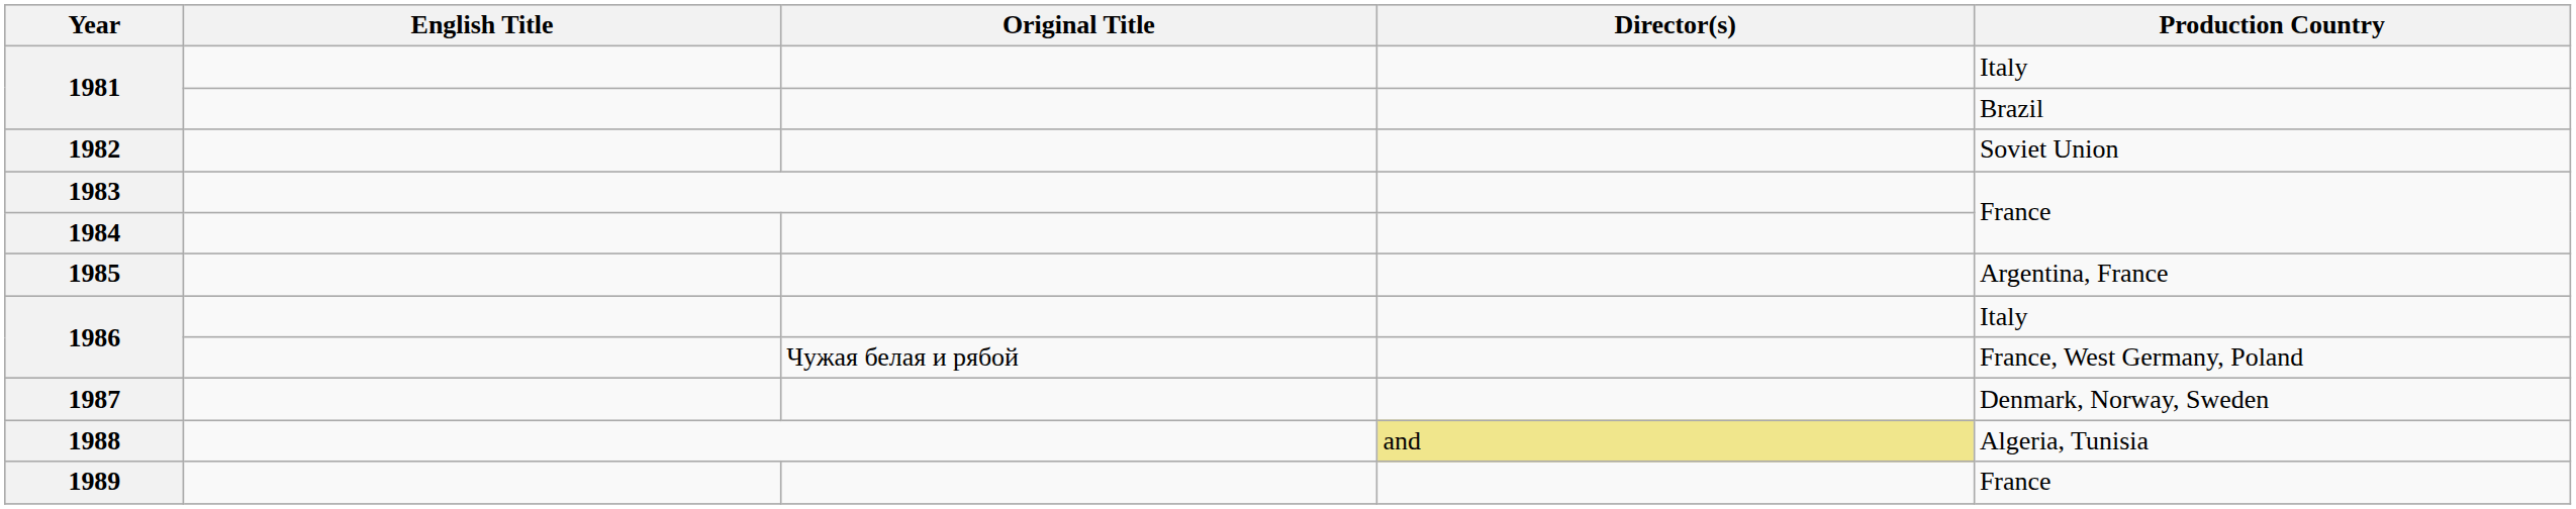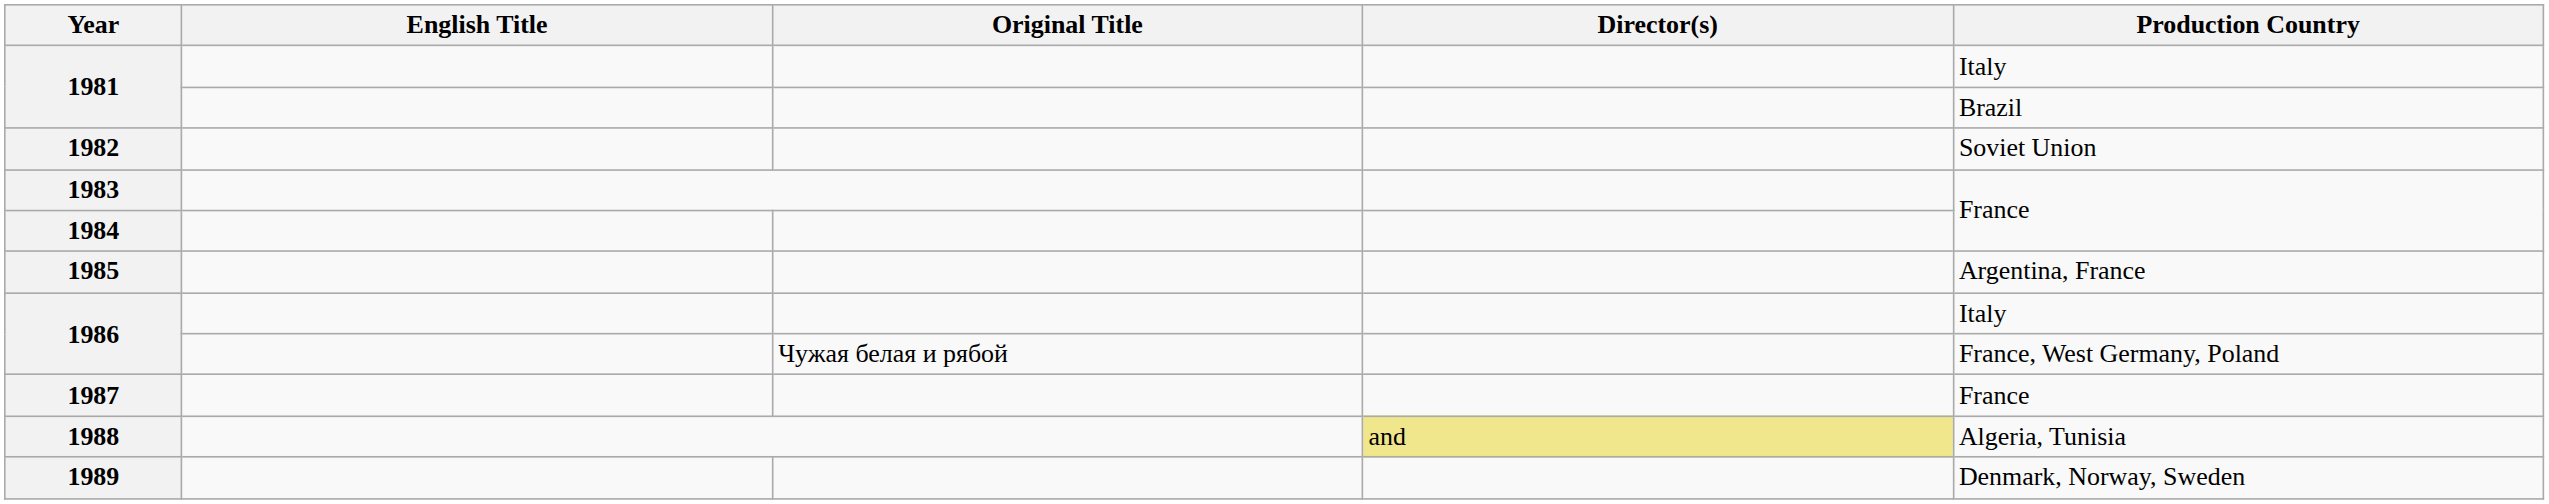1987 | Production Country: Denmark, Norway, Sweden -> France
1989 | Production Country: France -> Denmark, Norway, Sweden
